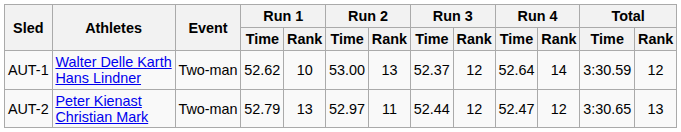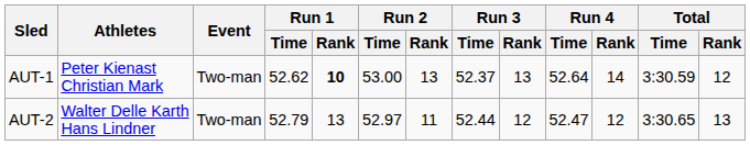AUT-1 | Athletes: Walter Delle Karth Hans Lindner -> Peter Kienast Christian Mark
AUT-1 | Run 1 / Rank: normal -> bold
AUT-1 | Run 3 / Rank: 12 -> 13
AUT-2 | Athletes: Peter Kienast Christian Mark -> Walter Delle Karth Hans Lindner
